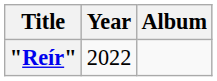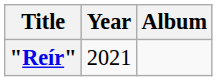"Reír" | Year: 2022 -> 2021
